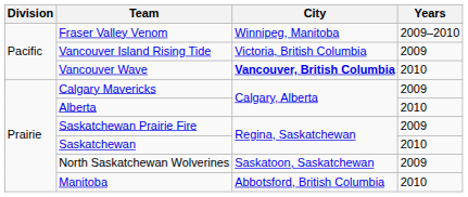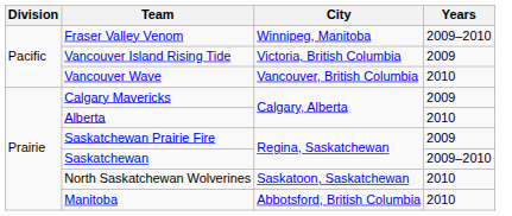Vancouver Wave | City: bold -> normal
Saskatchewan | Years: 2010 -> 2009–2010
North Saskatchewan Wolverines | Years: 2009 -> 2010
